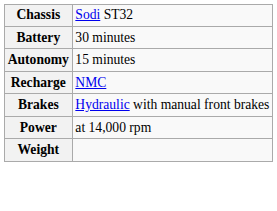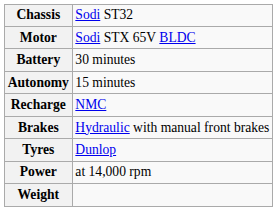+ row: Motor | Sodi STX 65V BLDC
+ row: Tyres | Dunlop
